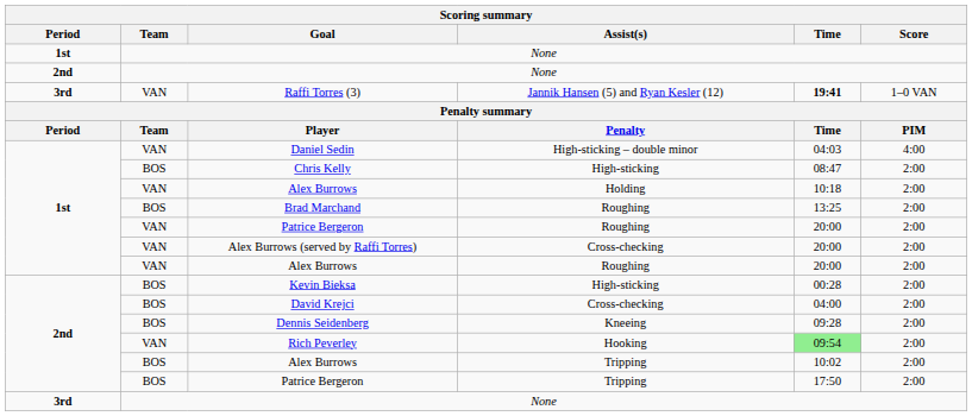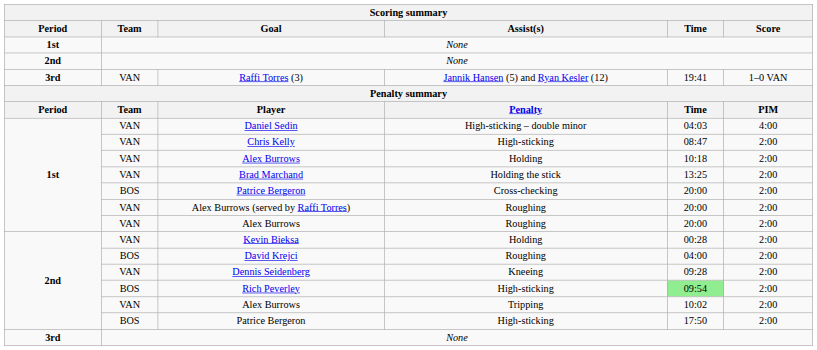Raffi Torres (3) | Time: bold -> normal
Chris Kelly | Team: BOS -> VAN
Brad Marchand | Team: BOS -> VAN
Brad Marchand | Assist(s): Roughing -> Holding the stick
1st / Patrice Bergeron | Team: VAN -> BOS
1st / Patrice Bergeron | Assist(s): Roughing -> Cross-checking
Alex Burrows (served by Raffi Torres) | Assist(s): Cross-checking -> Roughing
Kevin Bieksa | Team: BOS -> VAN
Kevin Bieksa | Assist(s): High-sticking -> Holding
David Krejci | Assist(s): Cross-checking -> Roughing
Dennis Seidenberg | Team: BOS -> VAN
Rich Peverley | Team: VAN -> BOS
Rich Peverley | Assist(s): Hooking -> High-sticking
2nd / Alex Burrows | Team: BOS -> VAN
2nd / Patrice Bergeron | Assist(s): Tripping -> High-sticking
